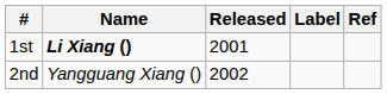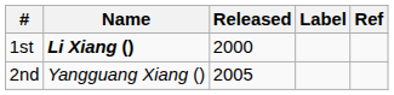1st | Released: 2001 -> 2000
2nd | Released: 2002 -> 2005
